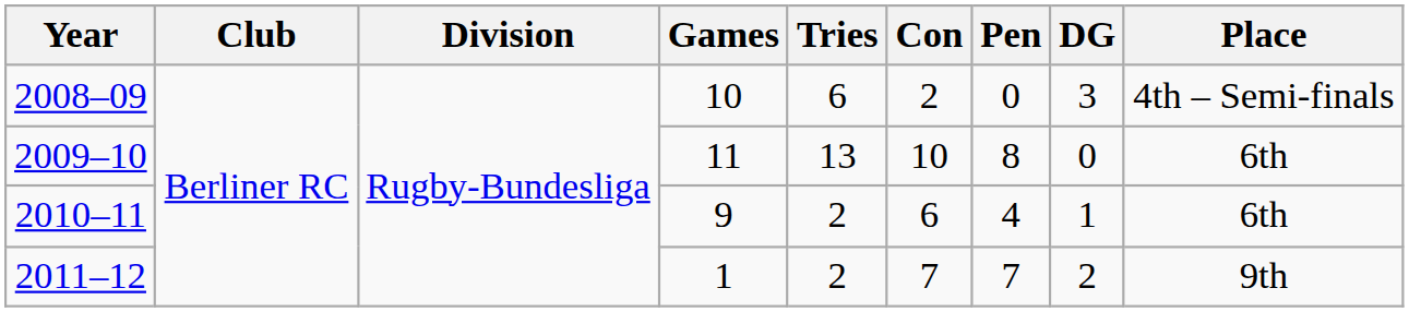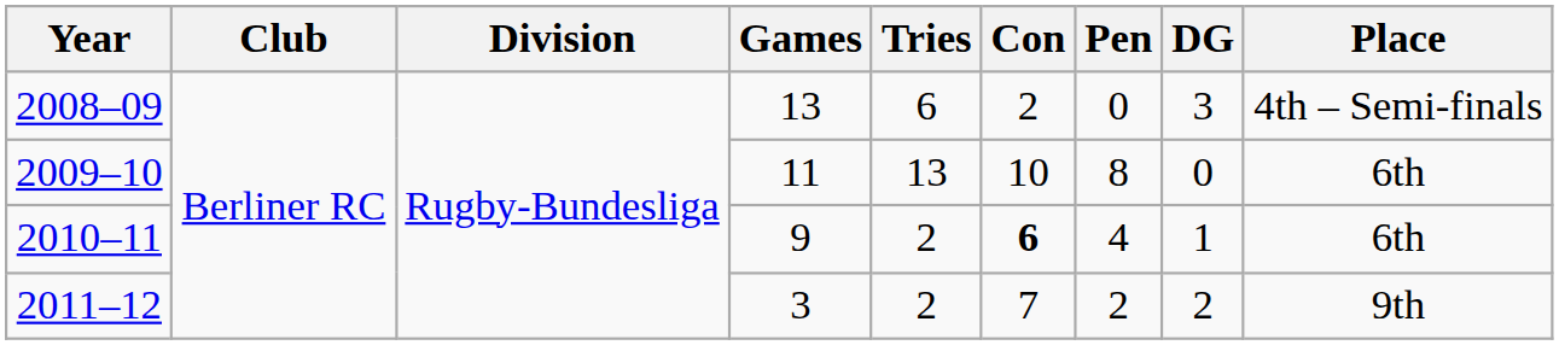2008–09 | Games: 10 -> 13
2010–11 | Con: normal -> bold
2011–12 | Games: 1 -> 3
2011–12 | Pen: 7 -> 2
